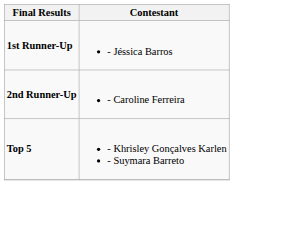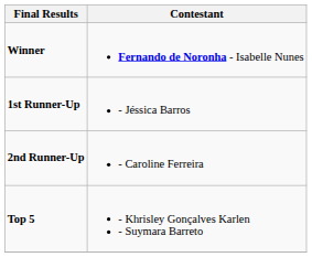+ row: Winner | Fernando de Noronha - Isabelle Nunes
